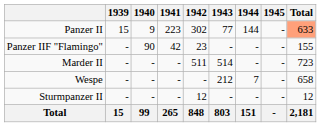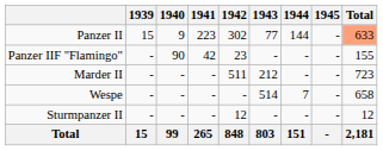Marder II | 1943: 514 -> 212
Wespe | 1943: 212 -> 514
